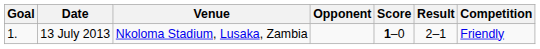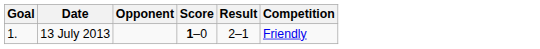- column: Venue | Nkoloma Stadium, Lusaka, Zambia
